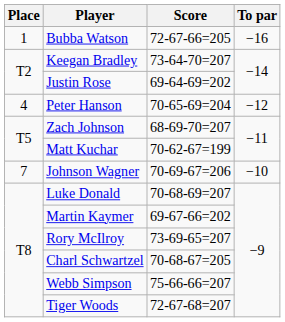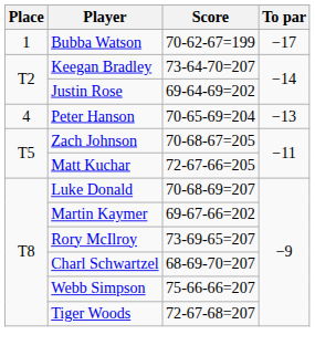Bubba Watson | Score: 72-67-66=205 -> 70-62-67=199
Bubba Watson | To par: −16 -> −17
Peter Hanson | To par: −12 -> −13
Zach Johnson | Score: 68-69-70=207 -> 70-68-67=205
Matt Kuchar | Score: 70-62-67=199 -> 72-67-66=205
- row: 7 | Johnson Wagner | 70-69-67=206 | −10
Charl Schwartzel | Score: 70-68-67=205 -> 68-69-70=207
